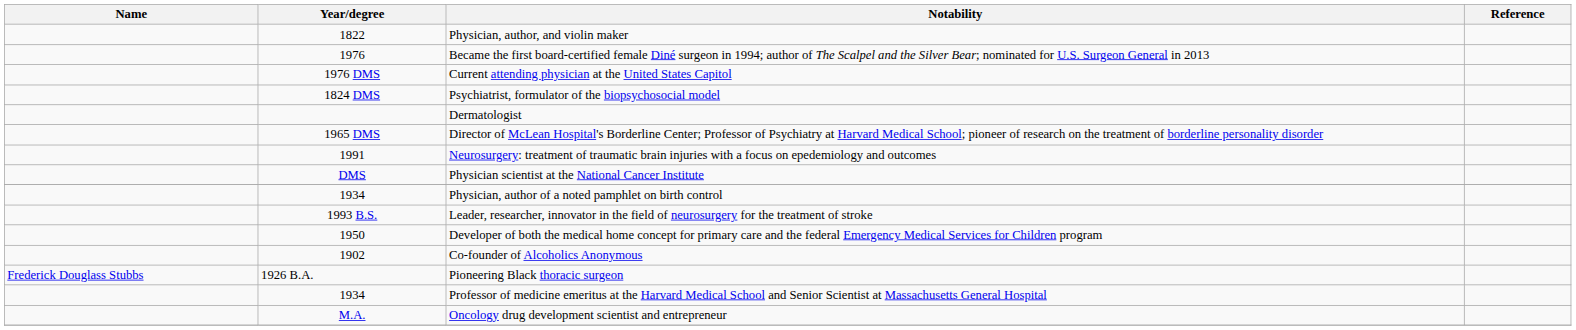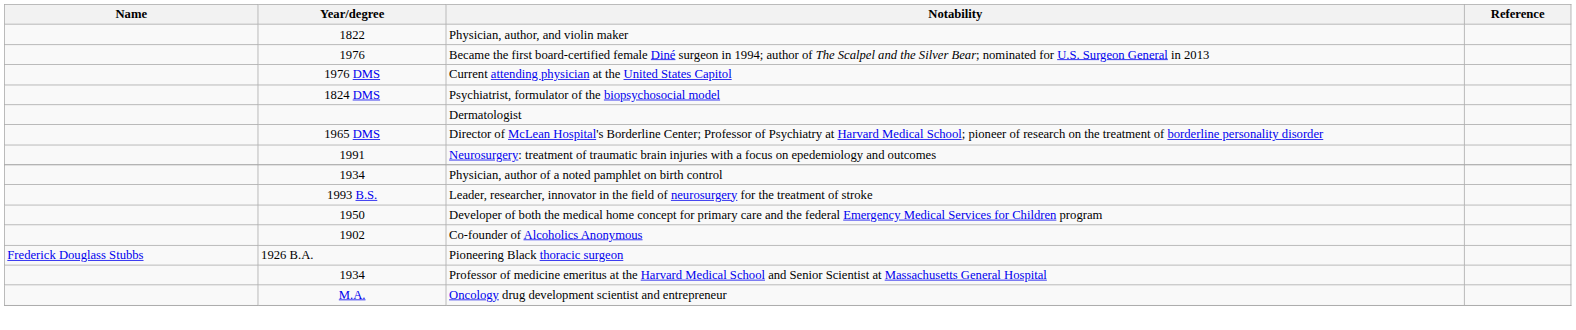- row: DMS | Physician scientist at the National Cancer Institute
